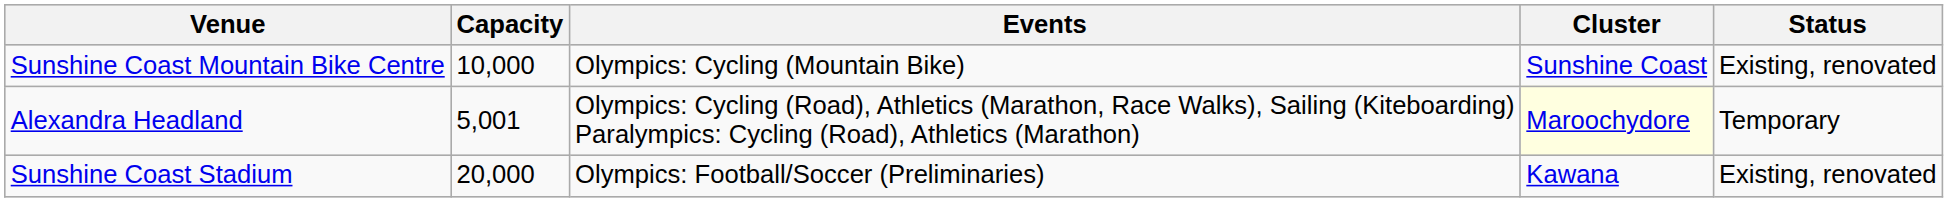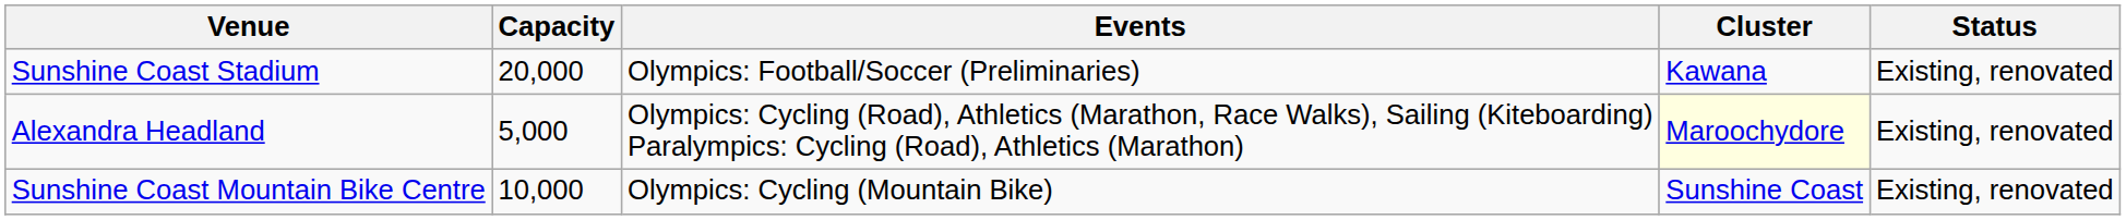rows swapped: Sunshine Coast Stadium <-> Sunshine Coast Mountain Bike Centre
Alexandra Headland | Capacity: 5,001 -> 5,000
Alexandra Headland | Status: Temporary -> Existing, renovated
